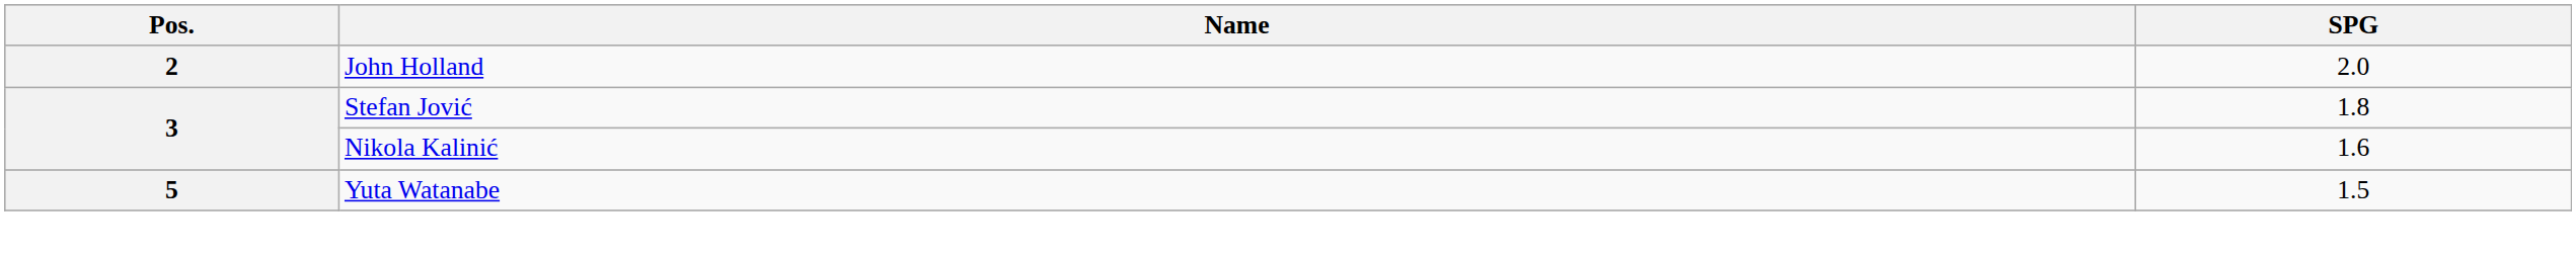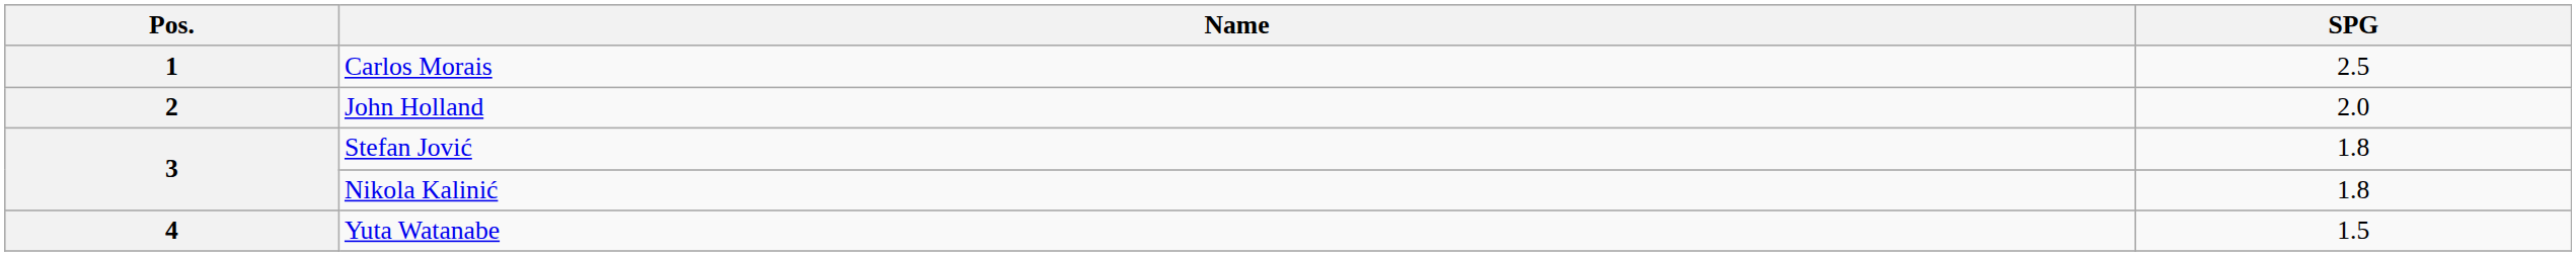+ row: 1 | Carlos Morais | 2.5
Nikola Kalinić | SPG: 1.6 -> 1.8
Yuta Watanabe | Pos.: 5 -> 4
